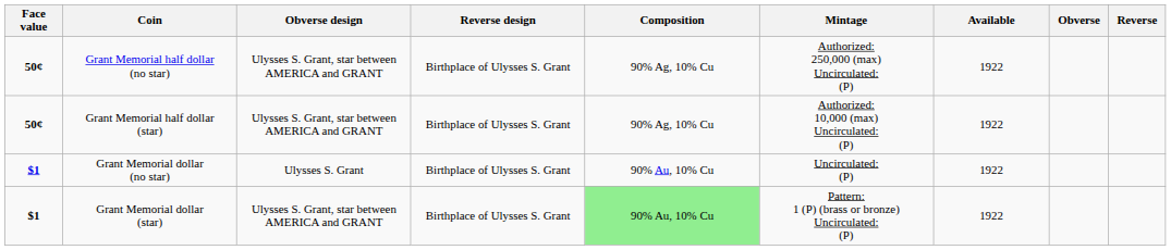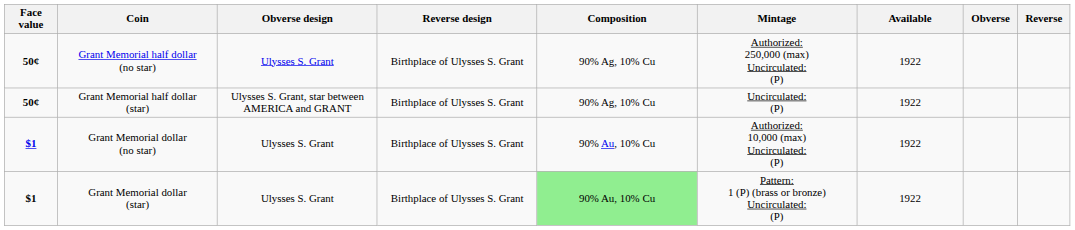Grant Memorial half dollar (no star) | Obverse design: Ulysses S. Grant, star between AMERICA and GRANT -> Ulysses S. Grant
Grant Memorial half dollar (star) | Mintage: Authorized: 10,000 (max) Uncirculated: (P) -> Uncirculated: (P)
Grant Memorial dollar (no star) | Mintage: Uncirculated: (P) -> Authorized: 10,000 (max) Uncirculated: (P)
Grant Memorial dollar (star) | Obverse design: Ulysses S. Grant, star between AMERICA and GRANT -> Ulysses S. Grant
